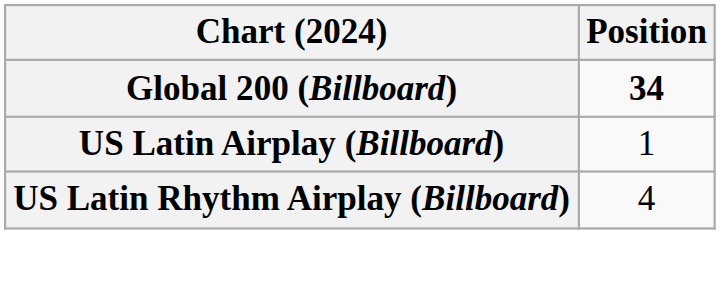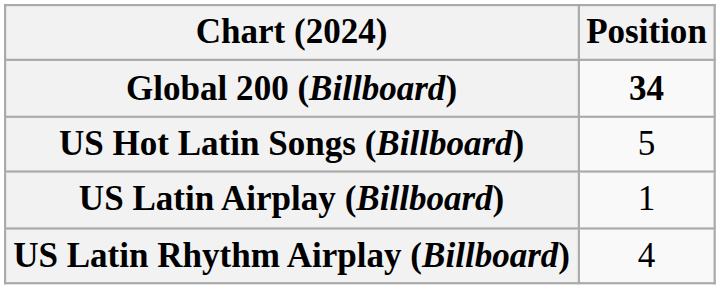+ row: US Hot Latin Songs (Billboard) | 5
